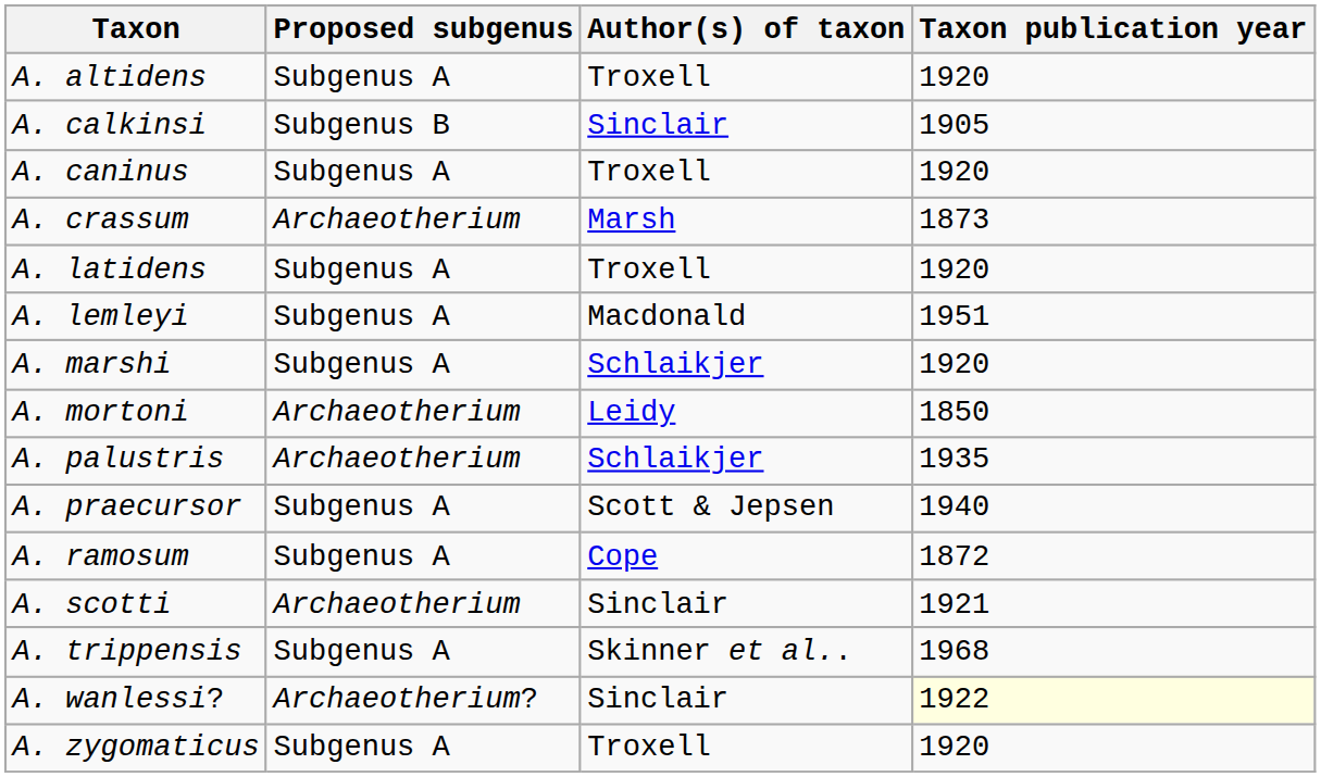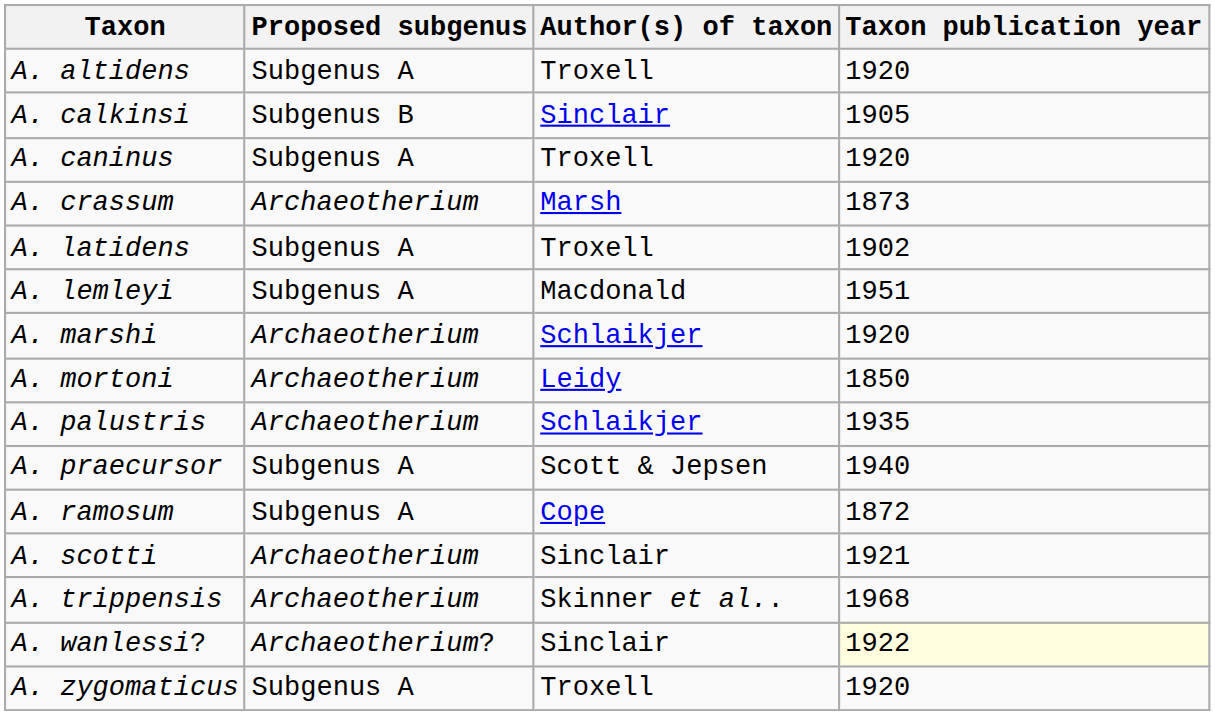A. latidens | Taxon publication year: 1920 -> 1902
A. marshi | Proposed subgenus: Subgenus A -> Archaeotherium
A. trippensis | Proposed subgenus: Subgenus A -> Archaeotherium
